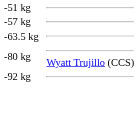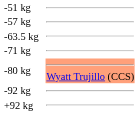+ row: -71 kg
-80 kg | column 4: no background -> lightsalmon background
+ row: +92 kg
